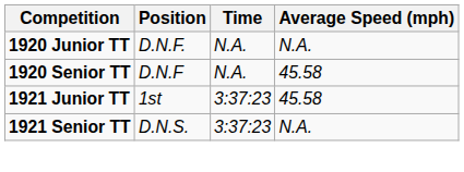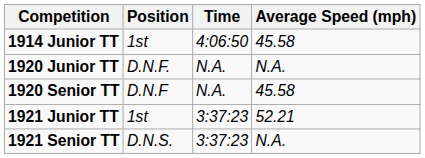+ row: 1914 Junior TT | 1st | 4:06:50 | 45.58
1921 Junior TT | Average Speed (mph): 45.58 -> 52.21
